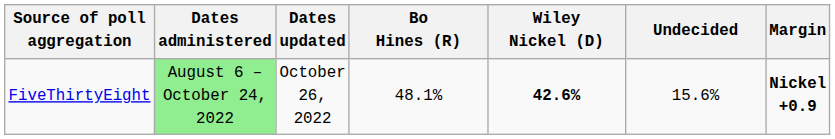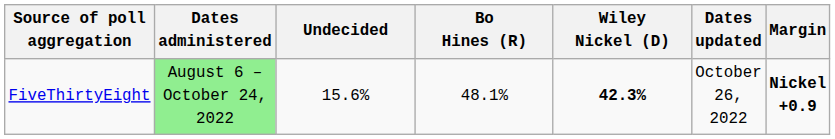columns swapped: Dates updated <-> Undecided
FiveThirtyEight | Wiley Nickel (D): 42.6% -> 42.3%
